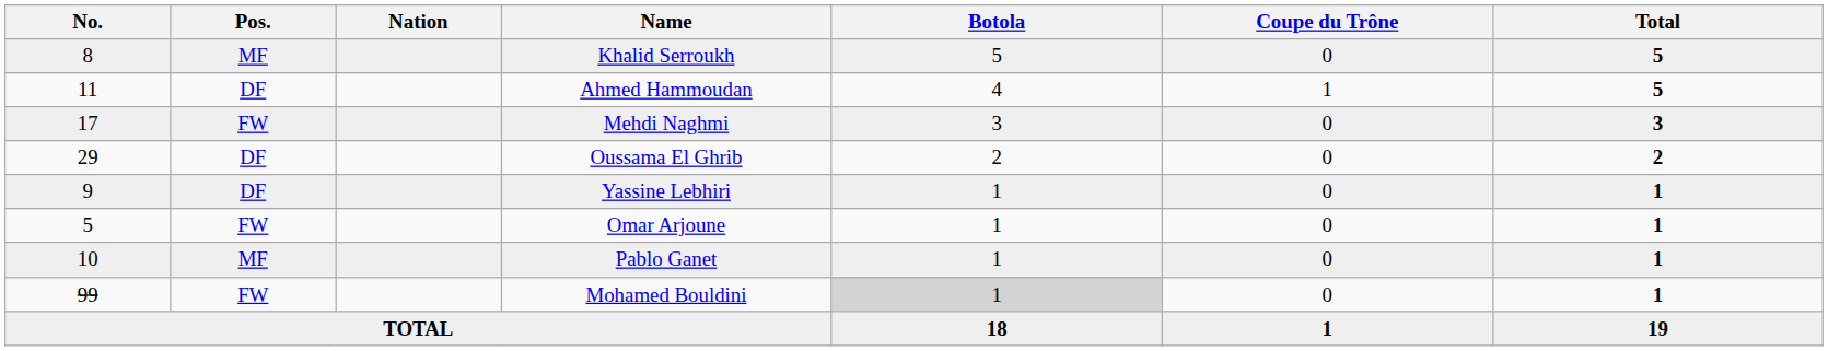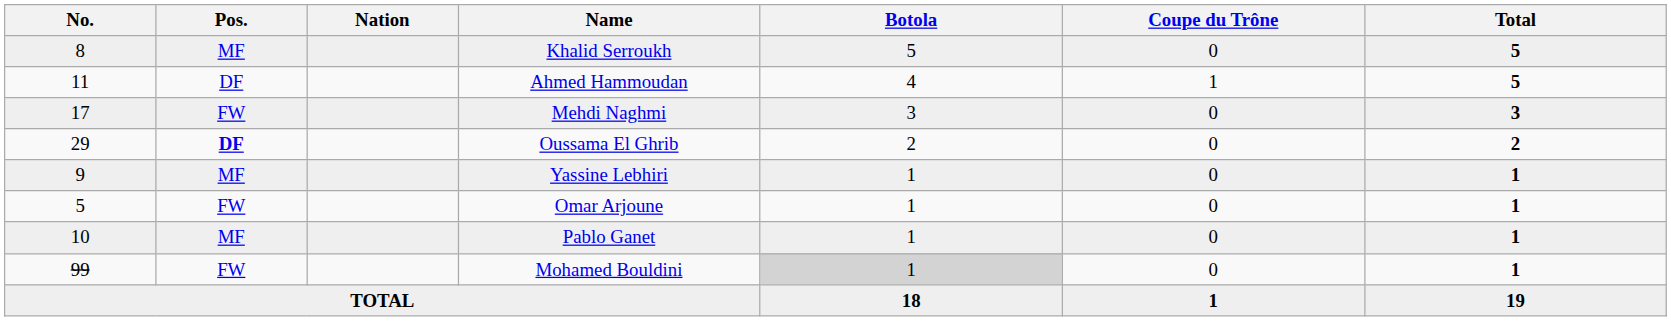Oussama El Ghrib | Pos.: normal -> bold
Yassine Lebhiri | Pos.: DF -> MF
